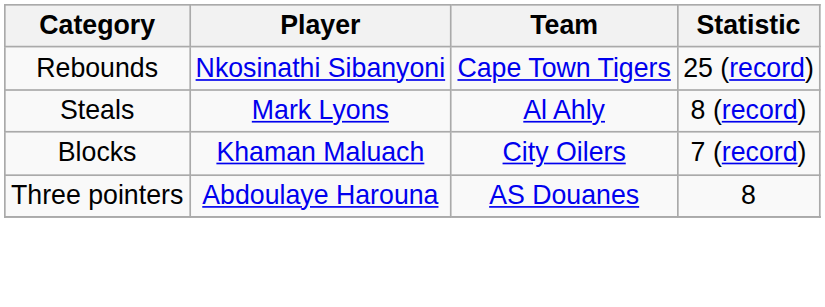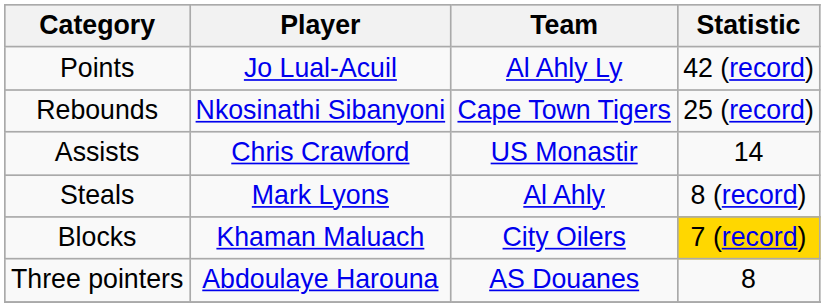+ row: Points | Jo Lual-Acuil | Al Ahly Ly | 42 (record)
+ row: Assists | Chris Crawford | US Monastir | 14
Blocks | Statistic: no background -> gold background
